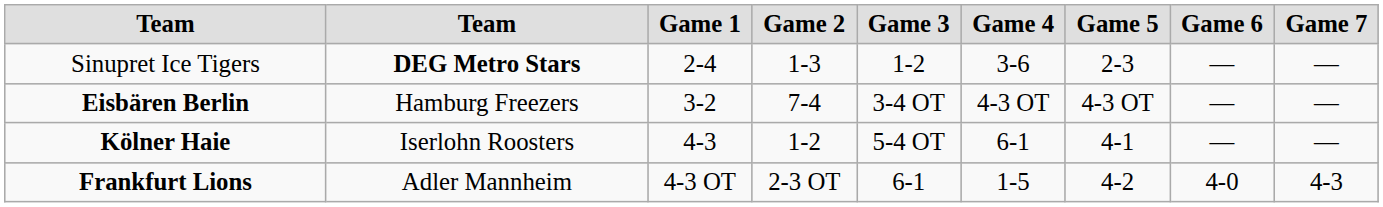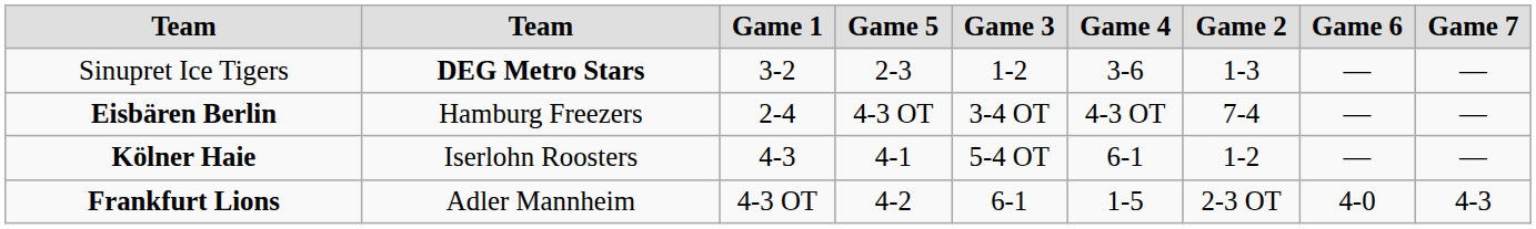columns swapped: Game 2 <-> Game 5
Sinupret Ice Tigers | Game 1: 2-4 -> 3-2
Eisbären Berlin | Game 1: 3-2 -> 2-4
